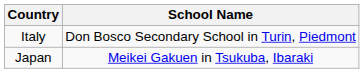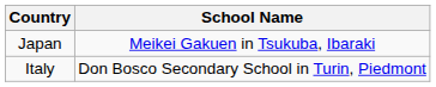rows swapped: Italy <-> Japan
